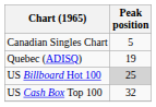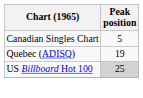- row: US Cash Box Top 100 | 32
